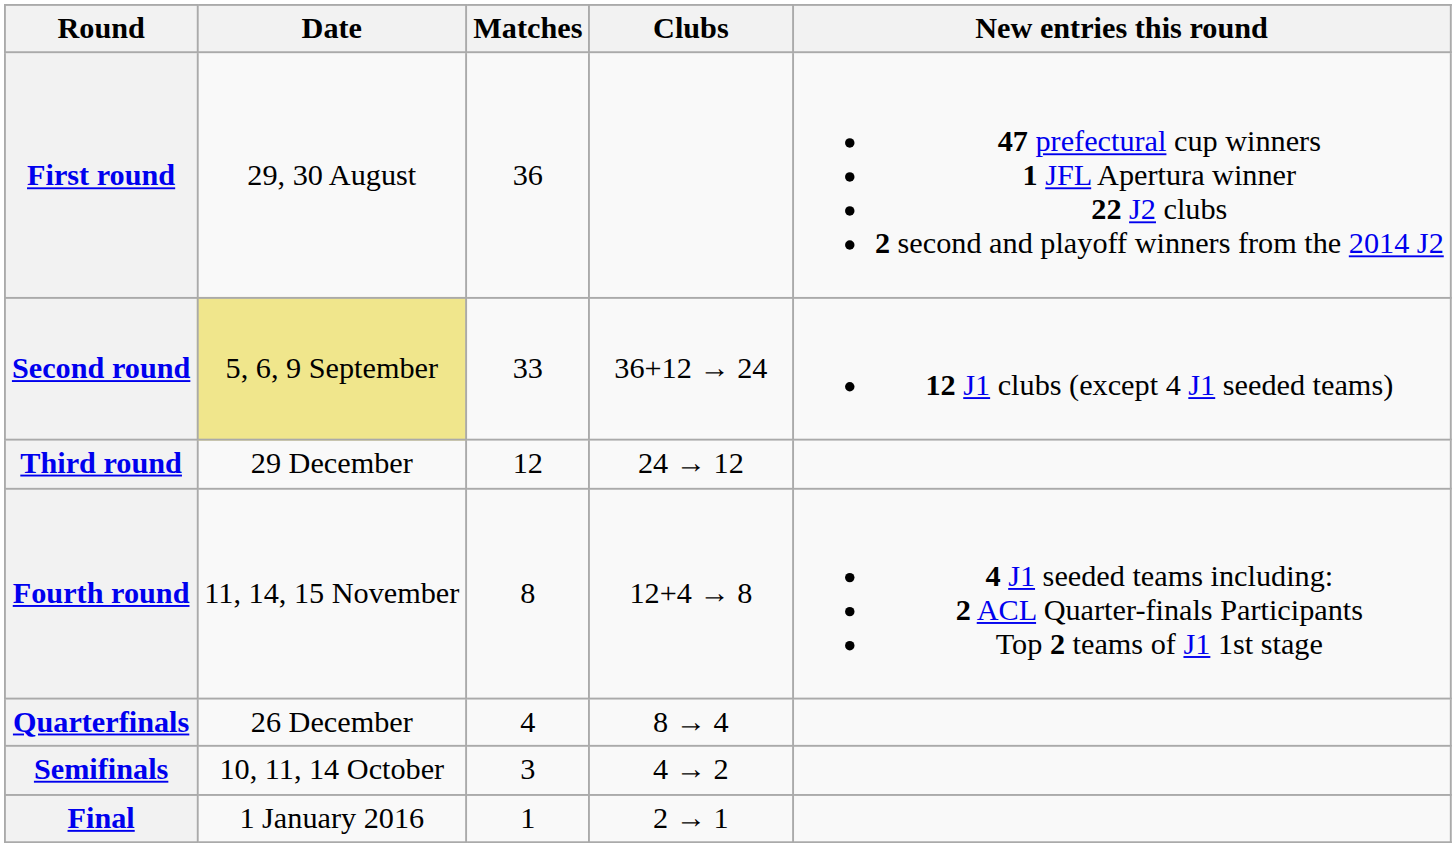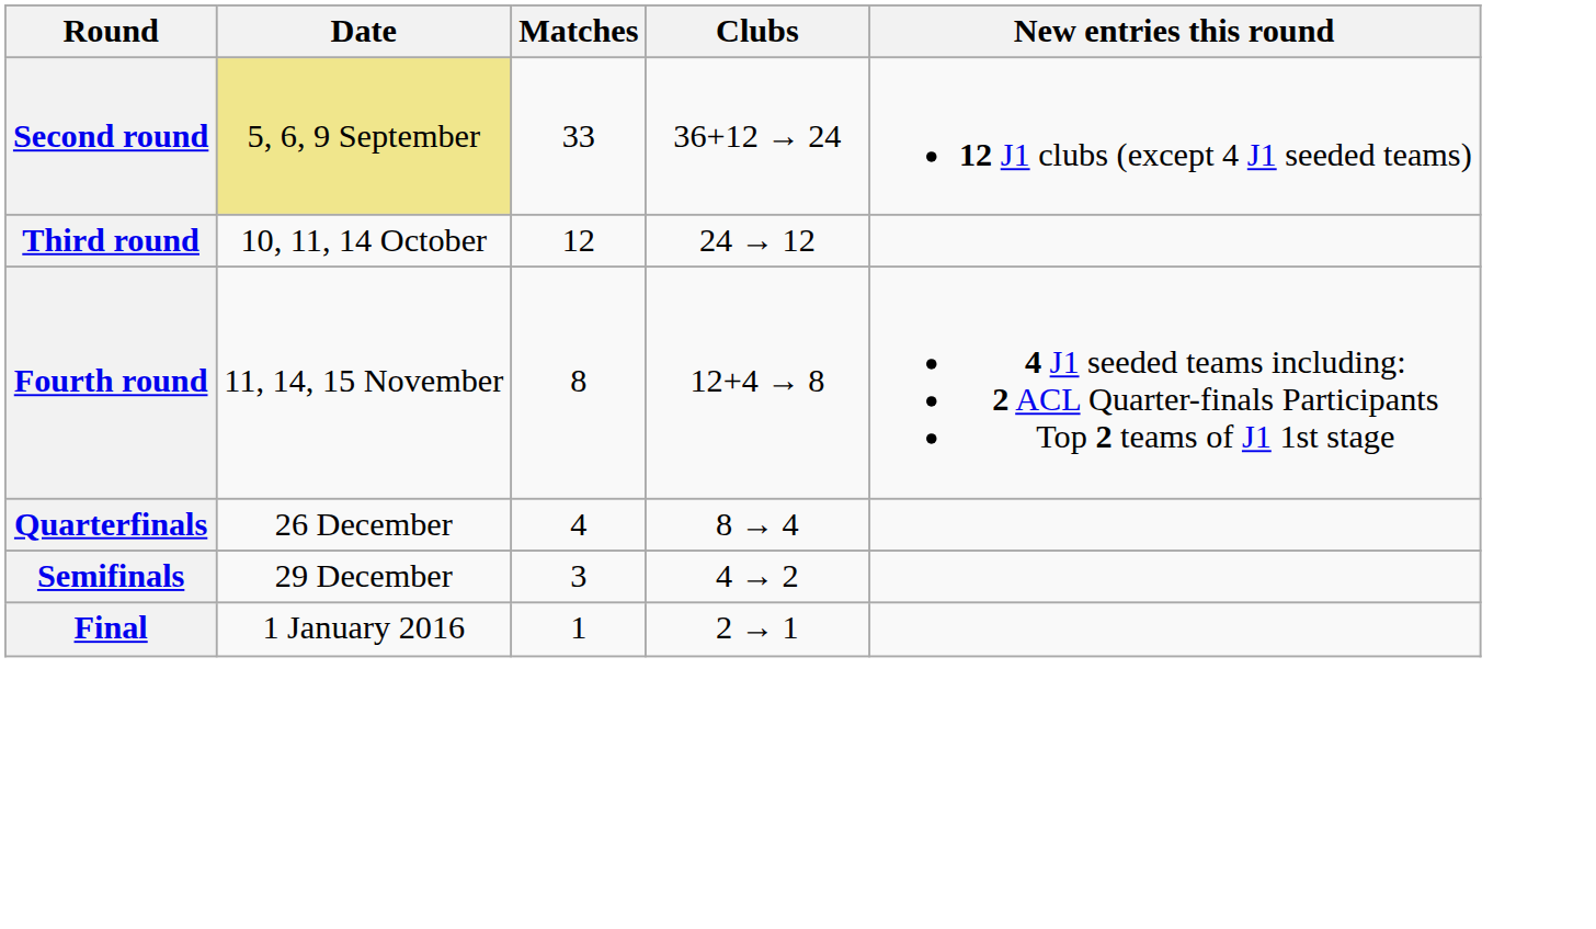- row: First round | 29, 30 August | 36 | 47 prefectural cup winners 1 JFL Apertura winner 22 J2 clubs 2 second and playoff winners from the 2014 J2
Third round | Date: 29 December -> 10, 11, 14 October
Semifinals | Date: 10, 11, 14 October -> 29 December
